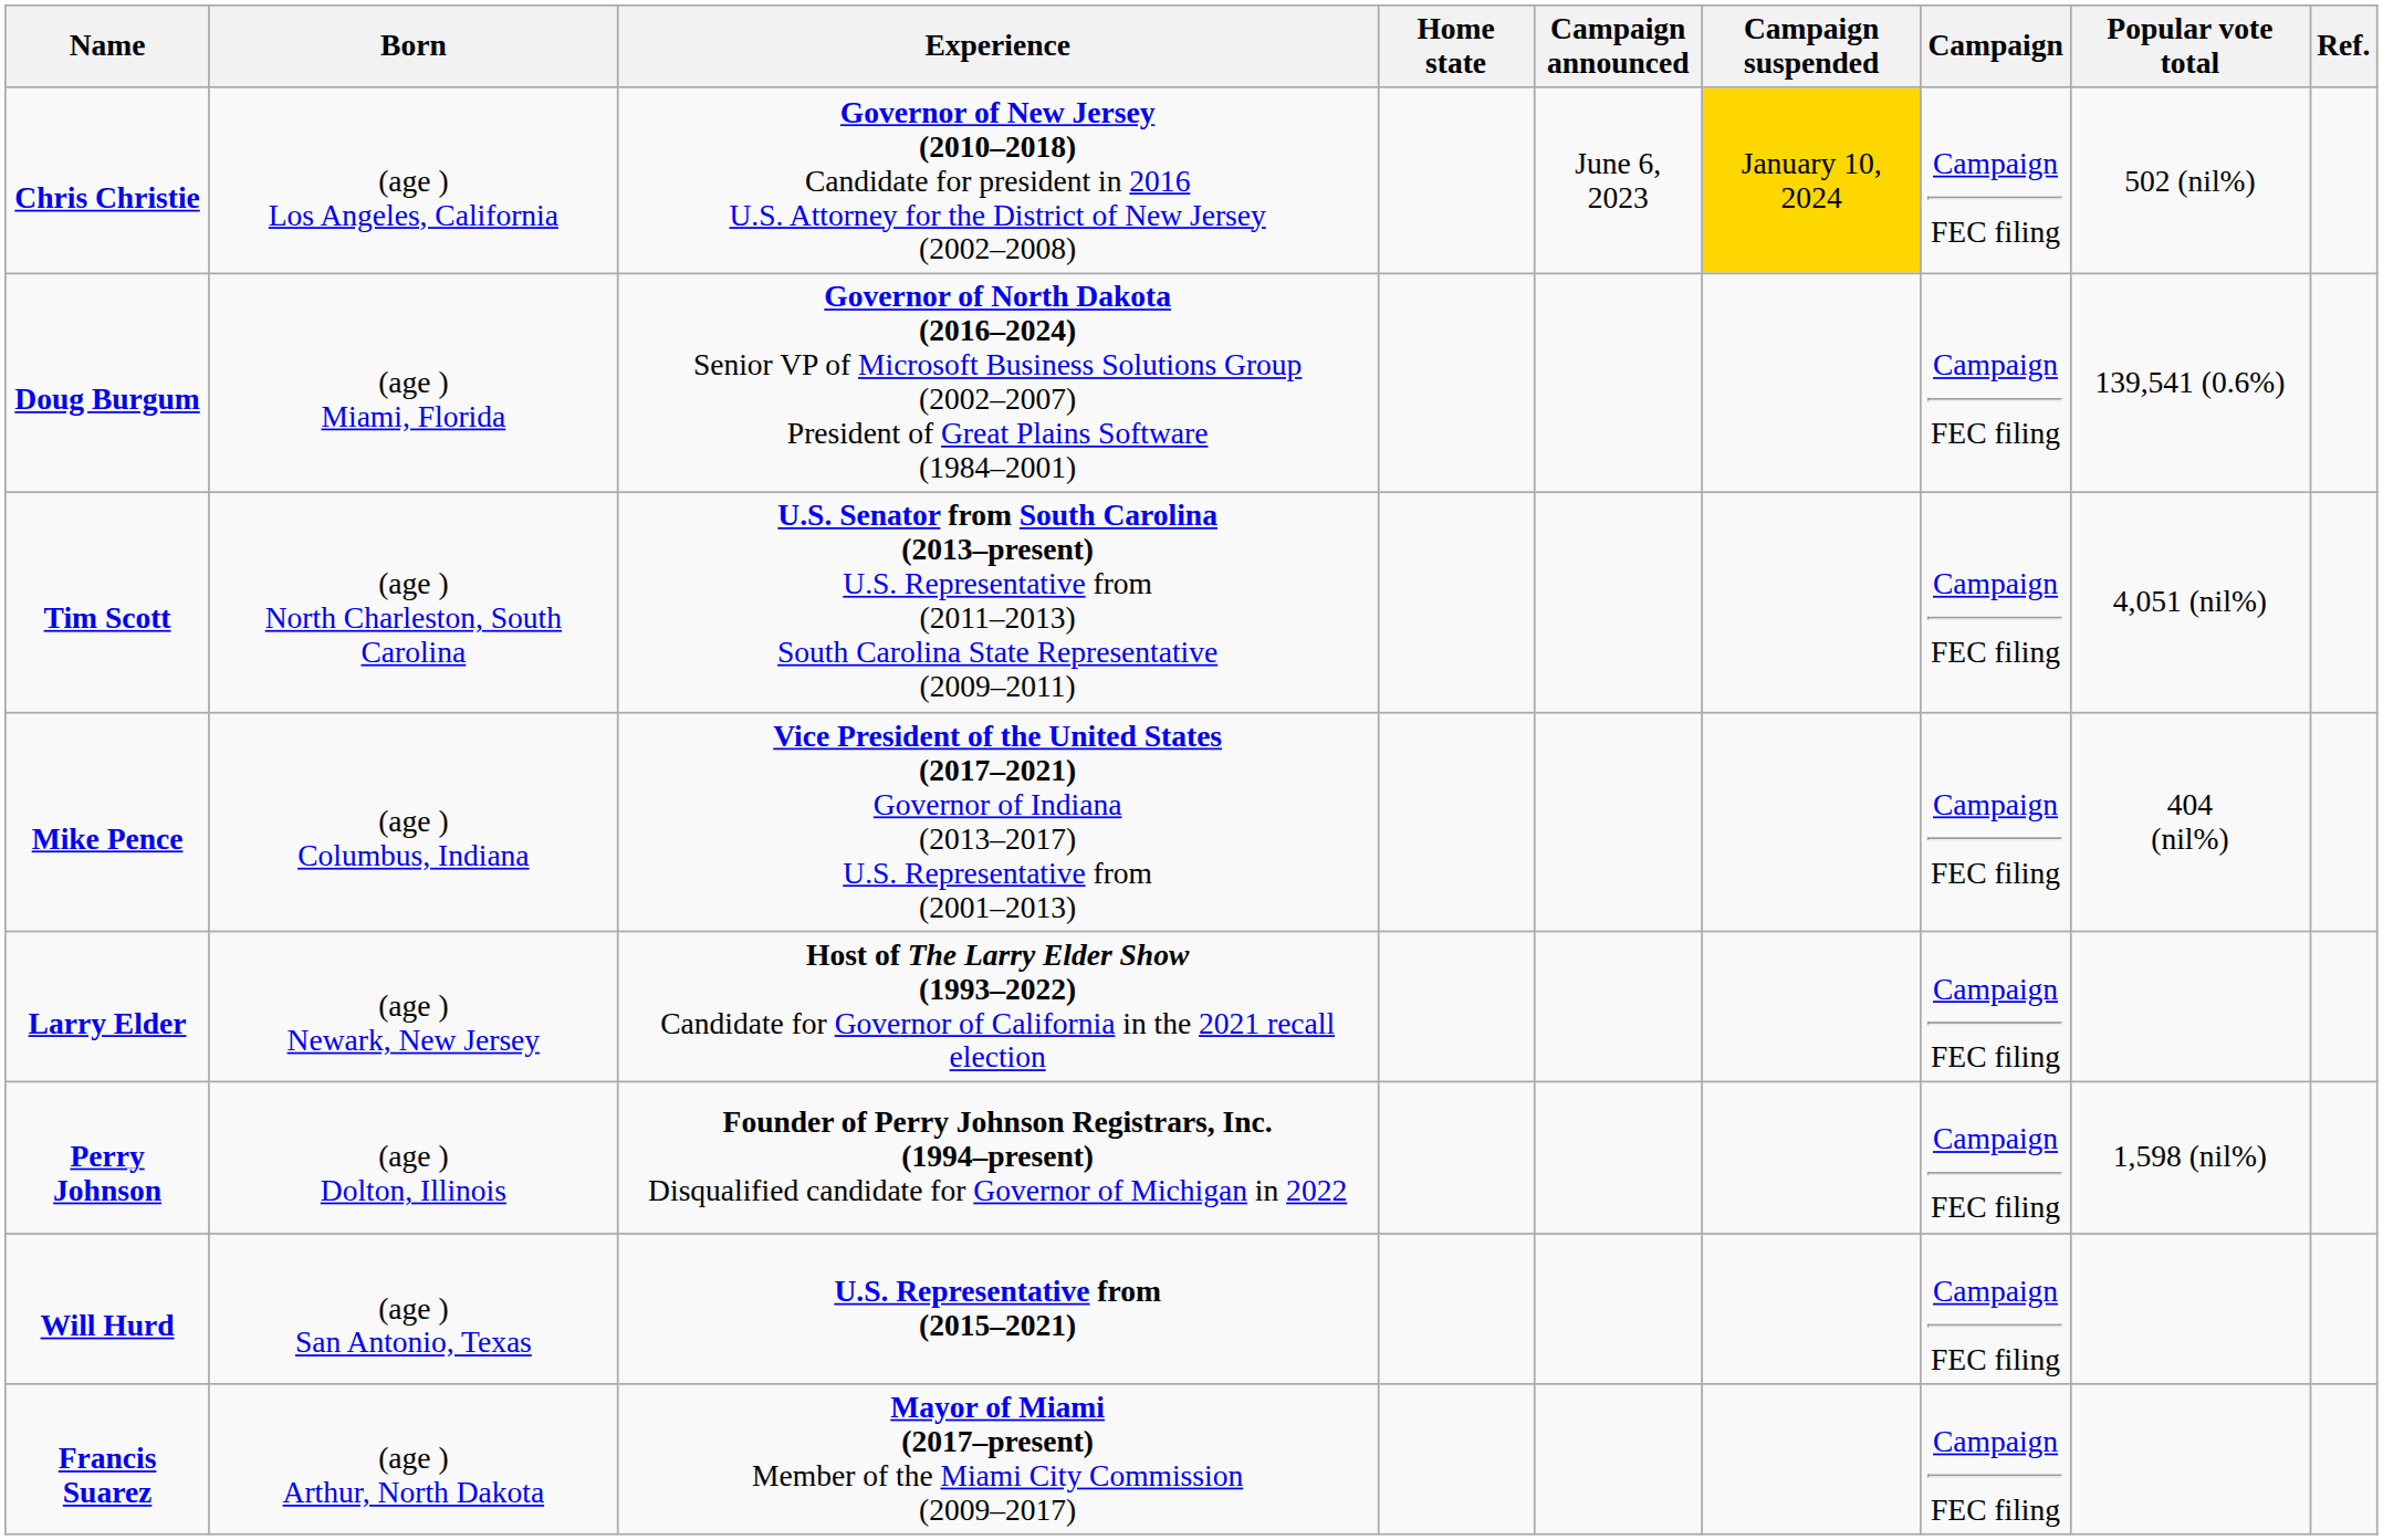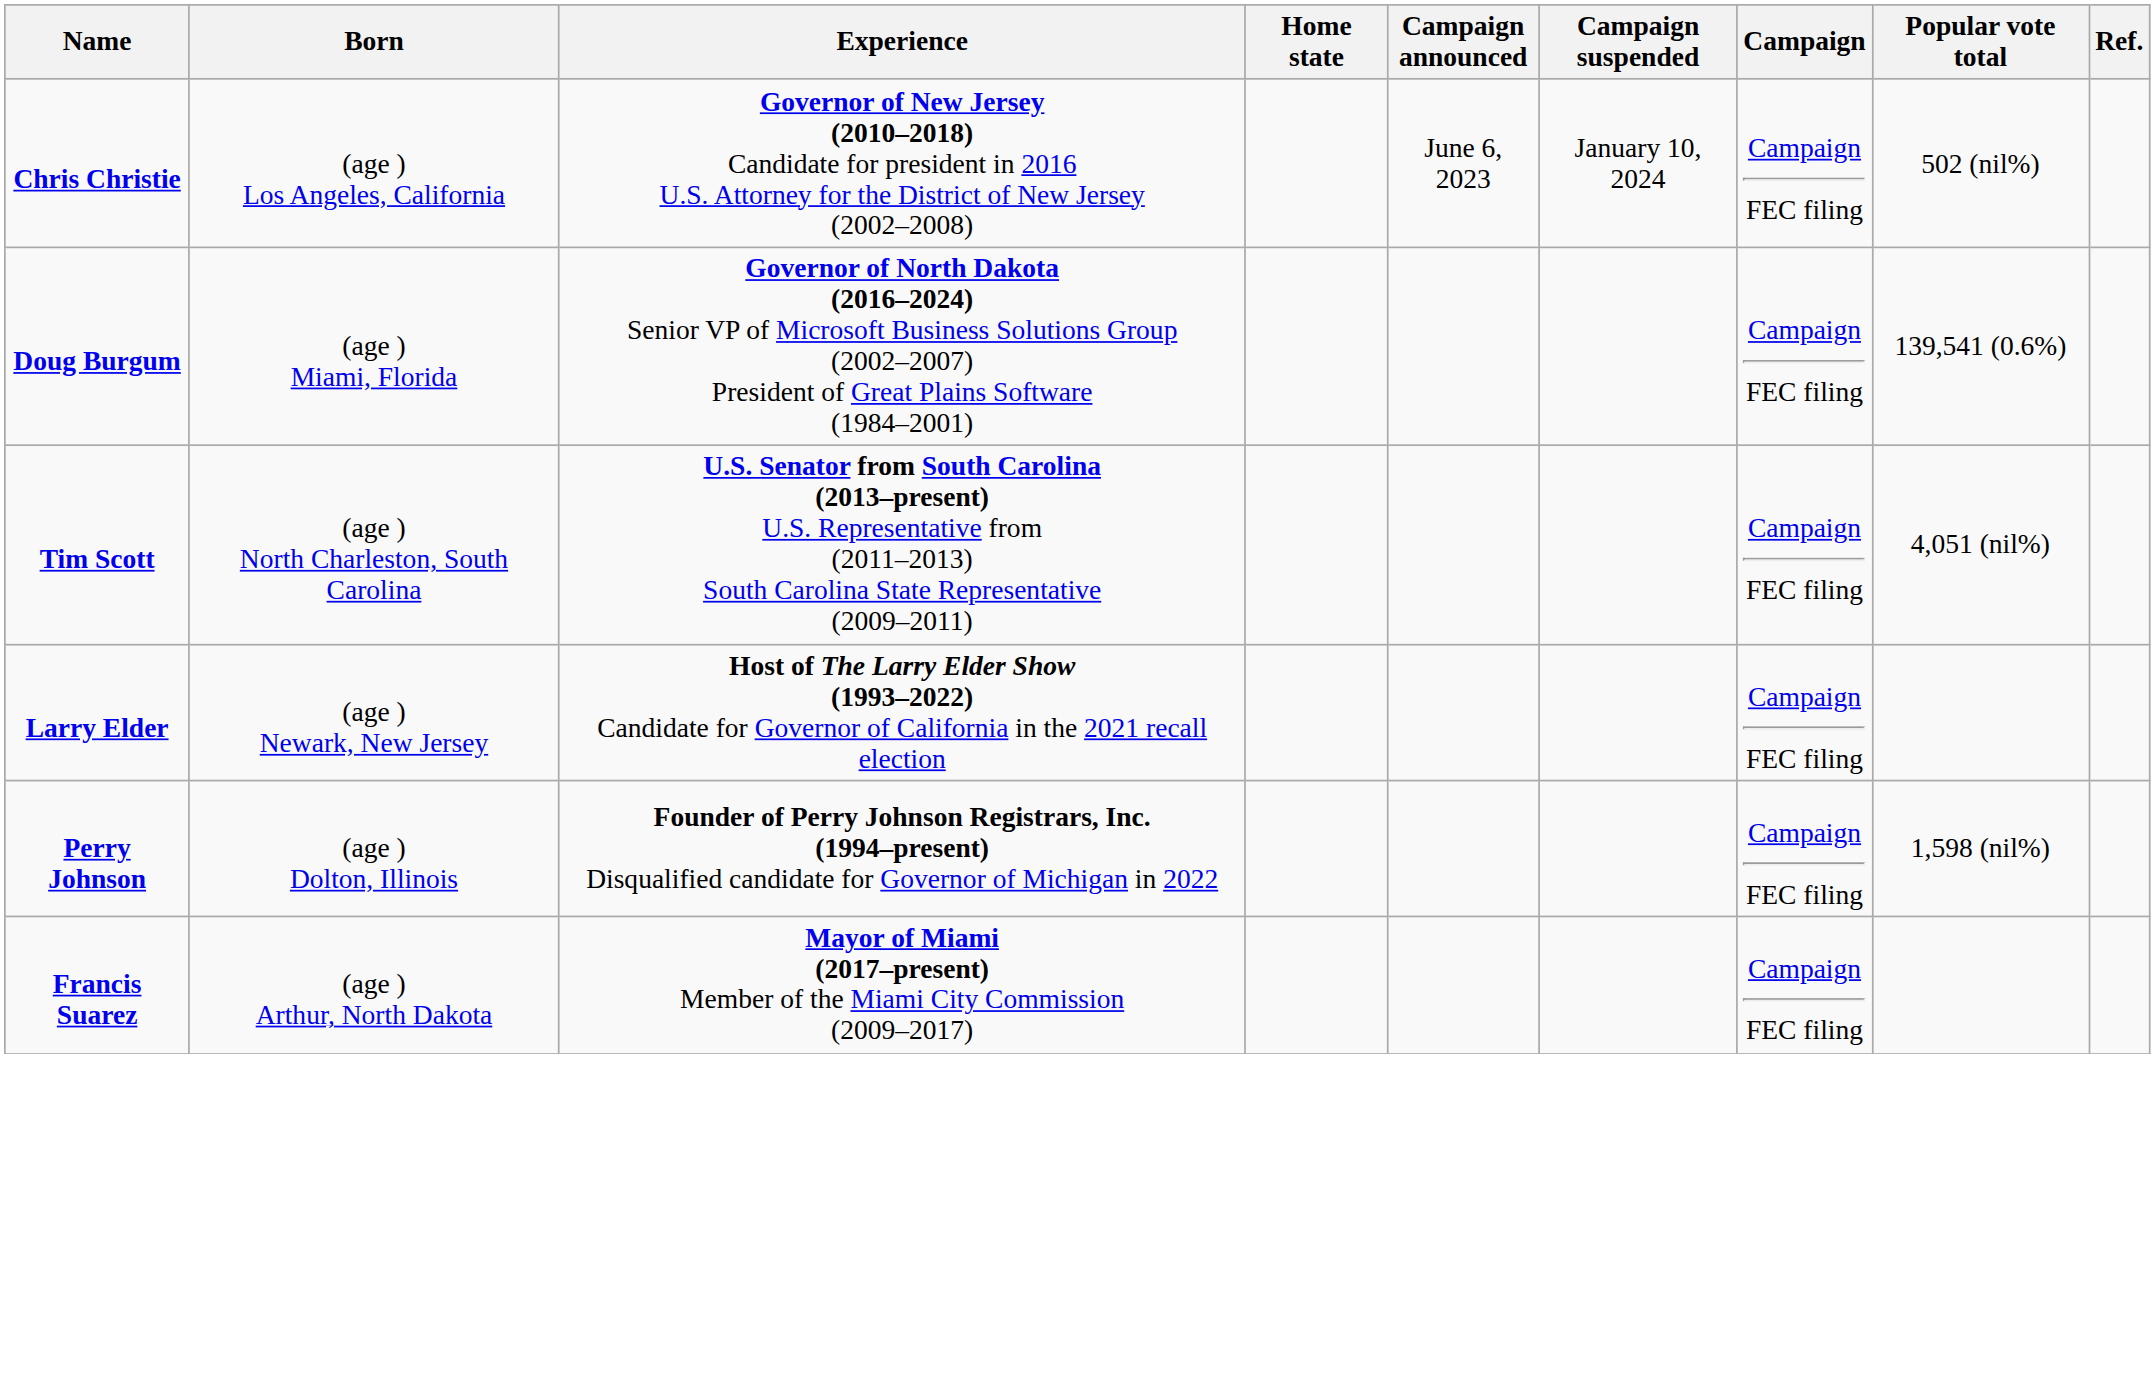Chris Christie | Campaign suspended: gold background -> no background
- row: Mike Pence | (age ) Columbus, Indiana | Vice President of the United States (2017–2021) Governor of Indiana (2013–2017) U.S. Representative from (2001–2013) | Campaign FEC filing | 404 (nil%)
- row: Will Hurd | (age ) San Antonio, Texas | U.S. Representative from (2015–2021) | Campaign FEC filing
